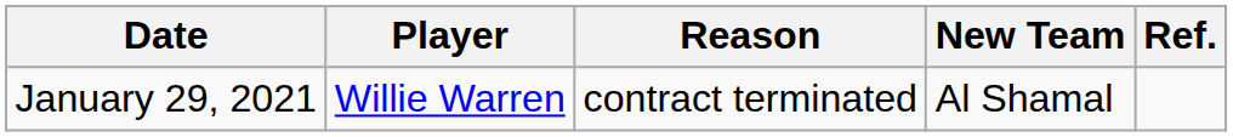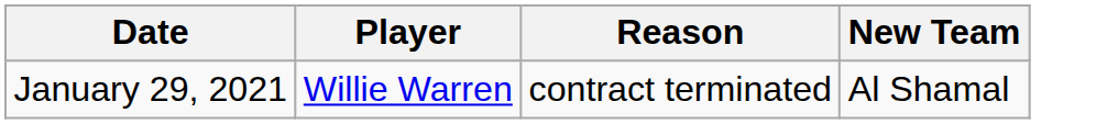- column: Ref.
